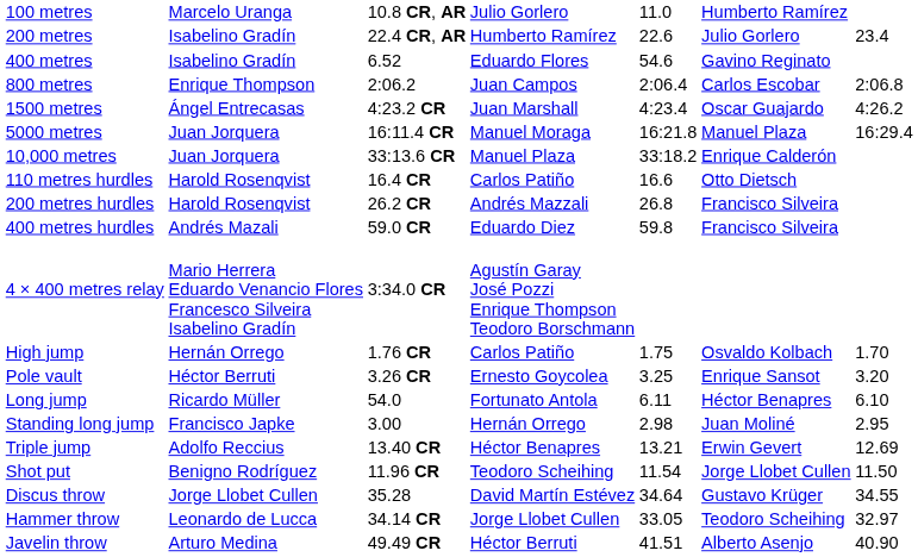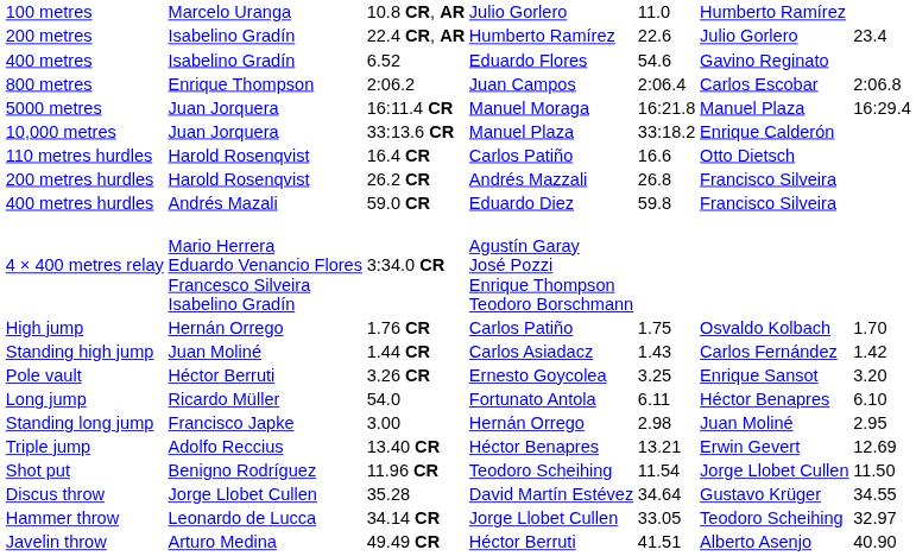- row: 1500 metres | Ángel Entrecasas | 4:23.2 CR | Juan Marshall | 4:23.4 | Oscar Guajardo | 4:26.2
+ row: Standing high jump | Juan Moliné | 1.44 CR | Carlos Asiadacz | 1.43 | Carlos Fernández | 1.42
